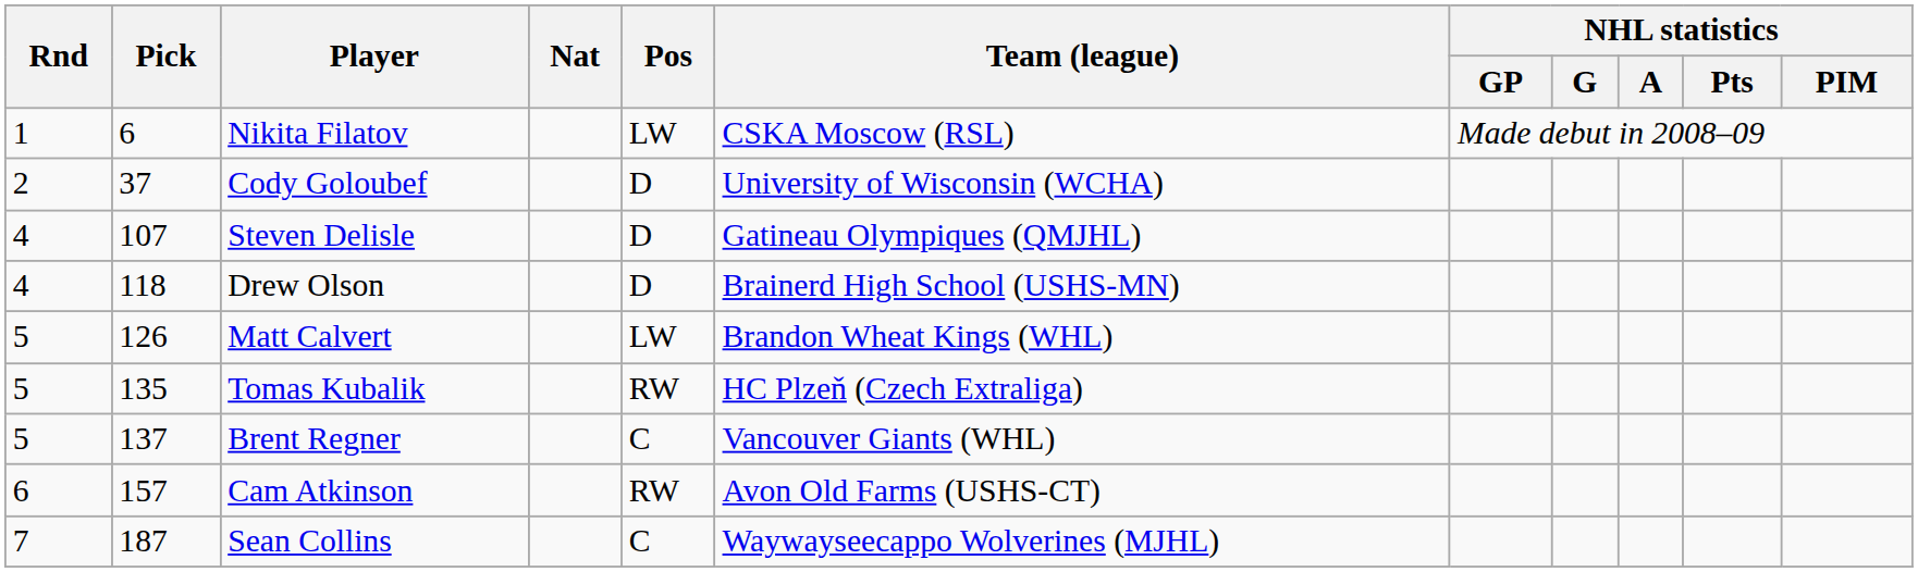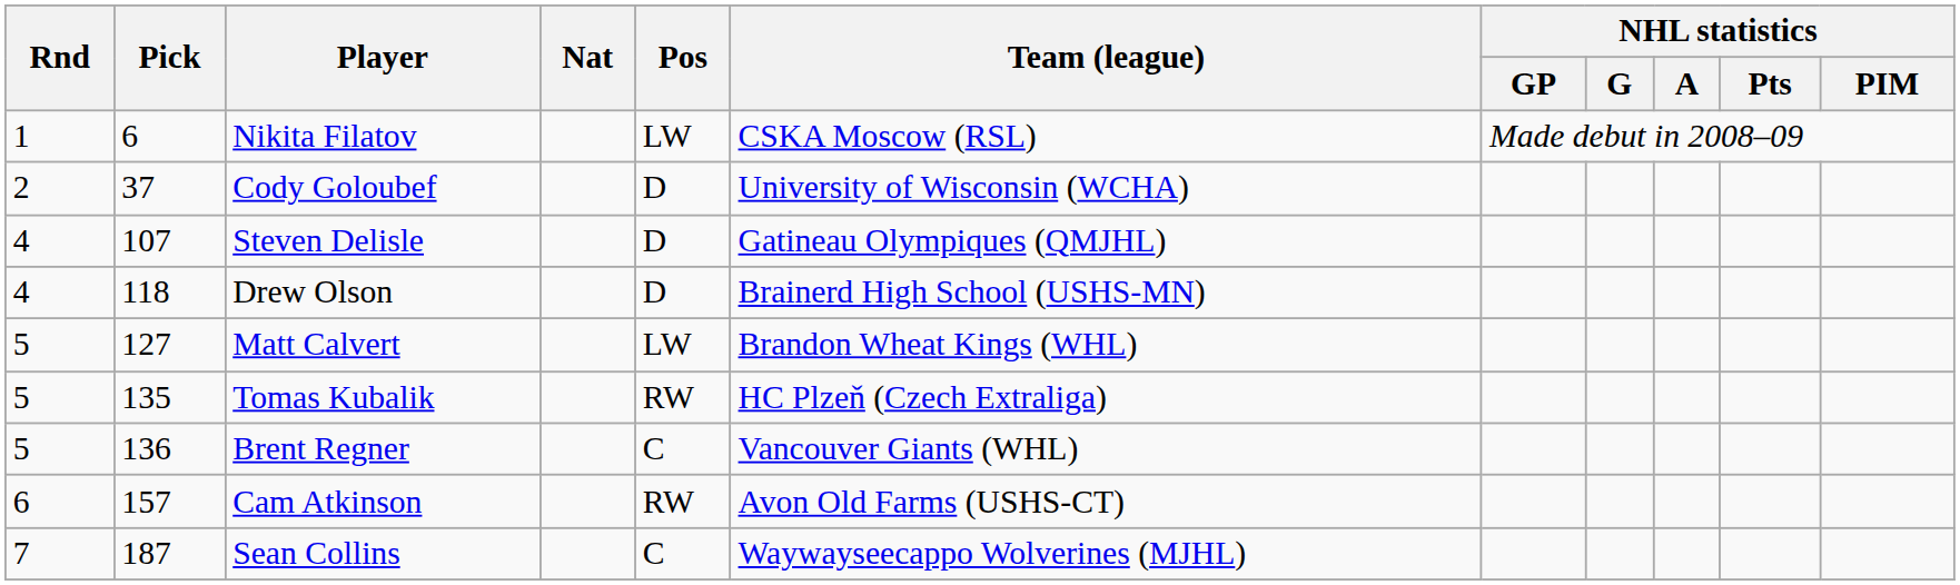Matt Calvert | Pick: 126 -> 127
Brent Regner | Pick: 137 -> 136
